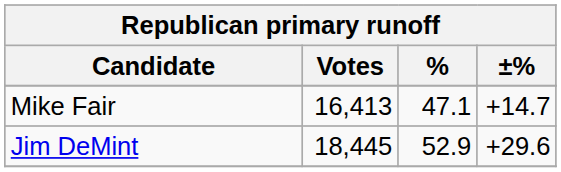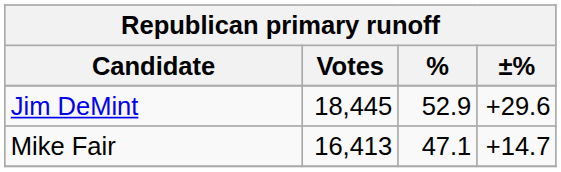rows swapped: Jim DeMint <-> Mike Fair
